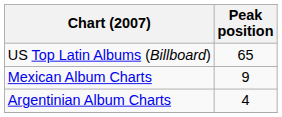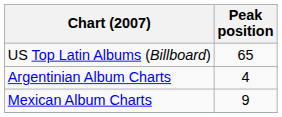rows swapped: Mexican Album Charts <-> Argentinian Album Charts
